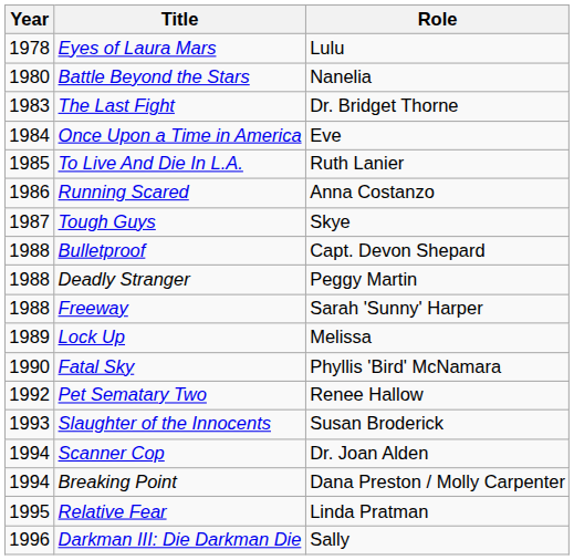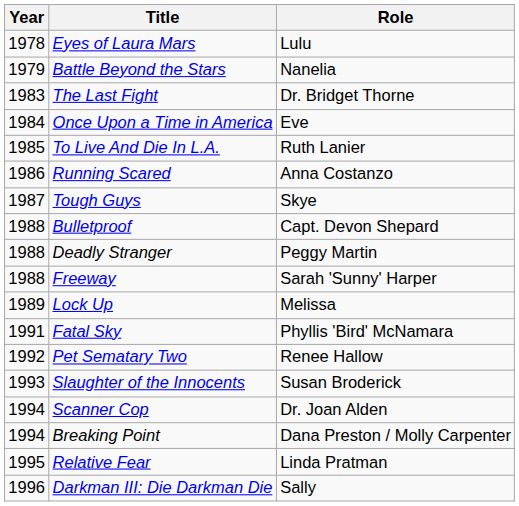Battle Beyond the Stars | Year: 1980 -> 1979
Fatal Sky | Year: 1990 -> 1991
